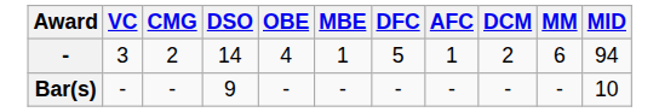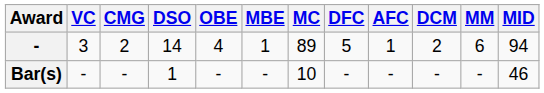+ column: MC | 89 | 10
Bar(s) | DSO: 9 -> 1
Bar(s) | MID: 10 -> 46
